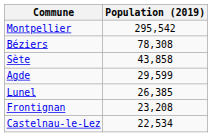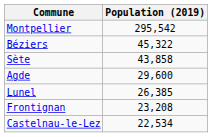Béziers | Population (2019): 78,308 -> 45,322
Agde | Population (2019): 29,599 -> 29,600
